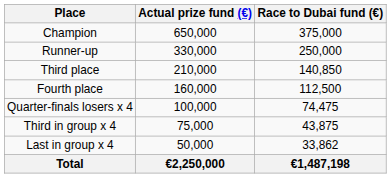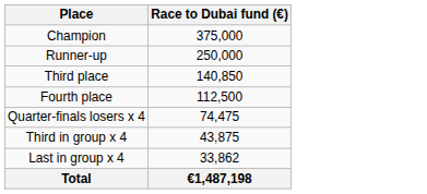- column: Actual prize fund (€) | 650,000 | 330,000 | 210,000 | 160,000 | 100,000 | 75,000 | 50,000 | €2,250,000
